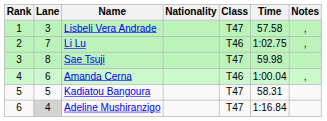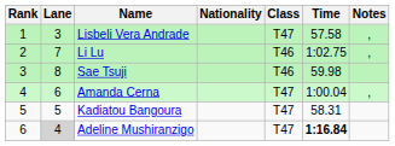Sae Tsuji | Class: T47 -> T46
Amanda Cerna | Class: T46 -> T47
Adeline Mushiranzigo | Time: normal -> bold
